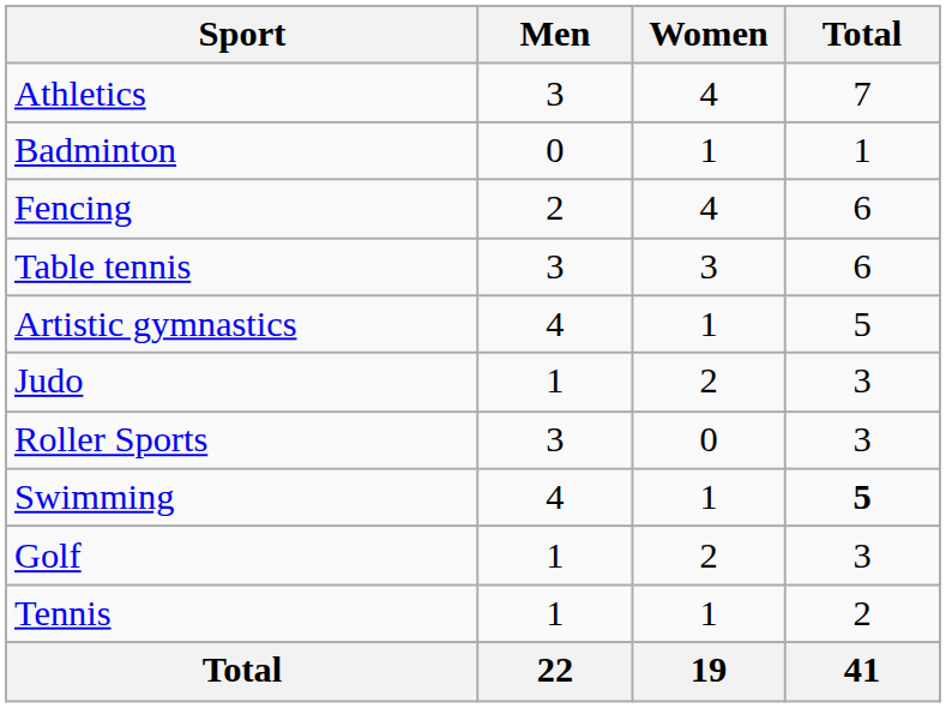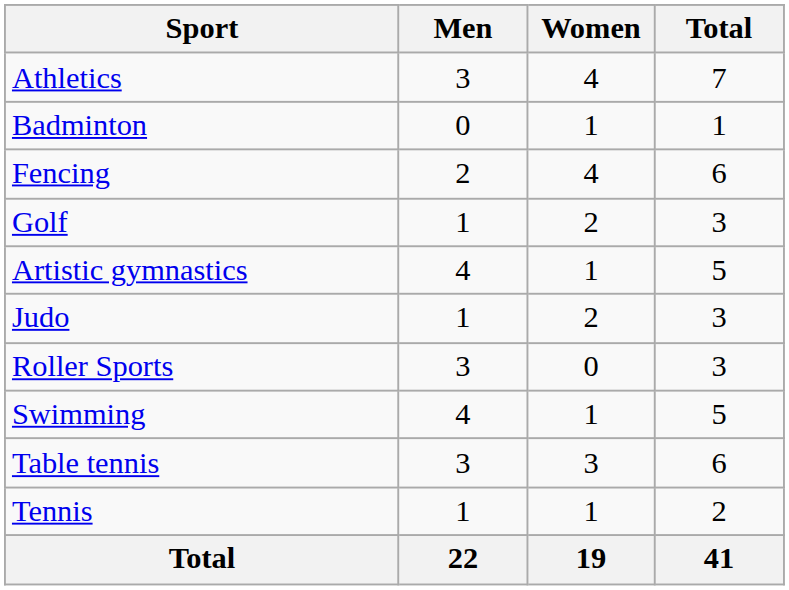rows swapped: Golf <-> Table tennis
Swimming | Total: bold -> normal
